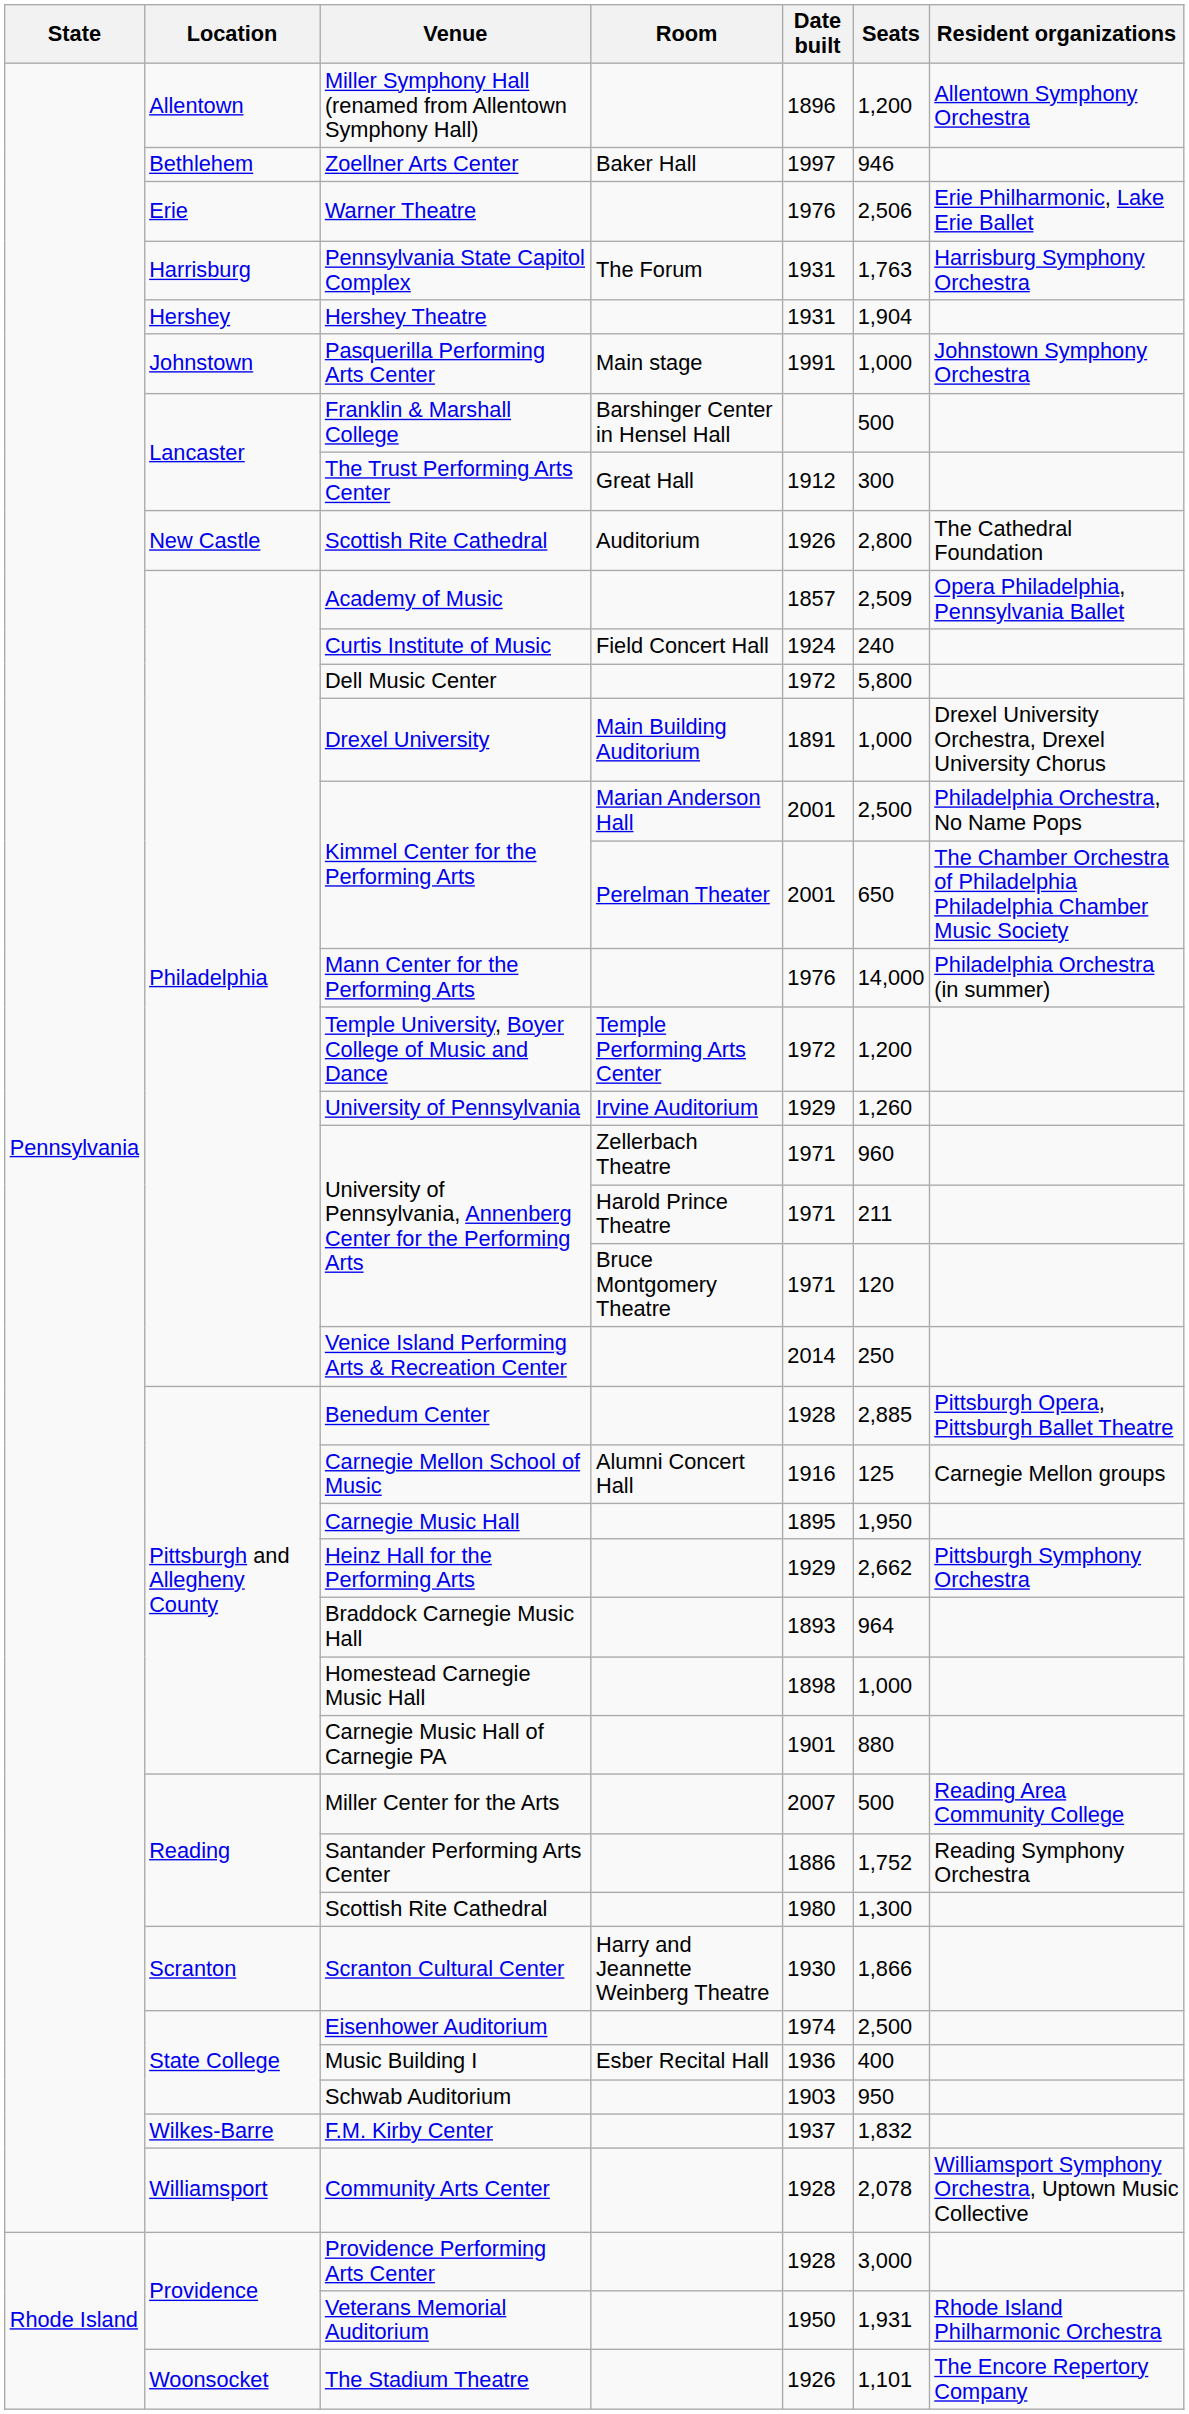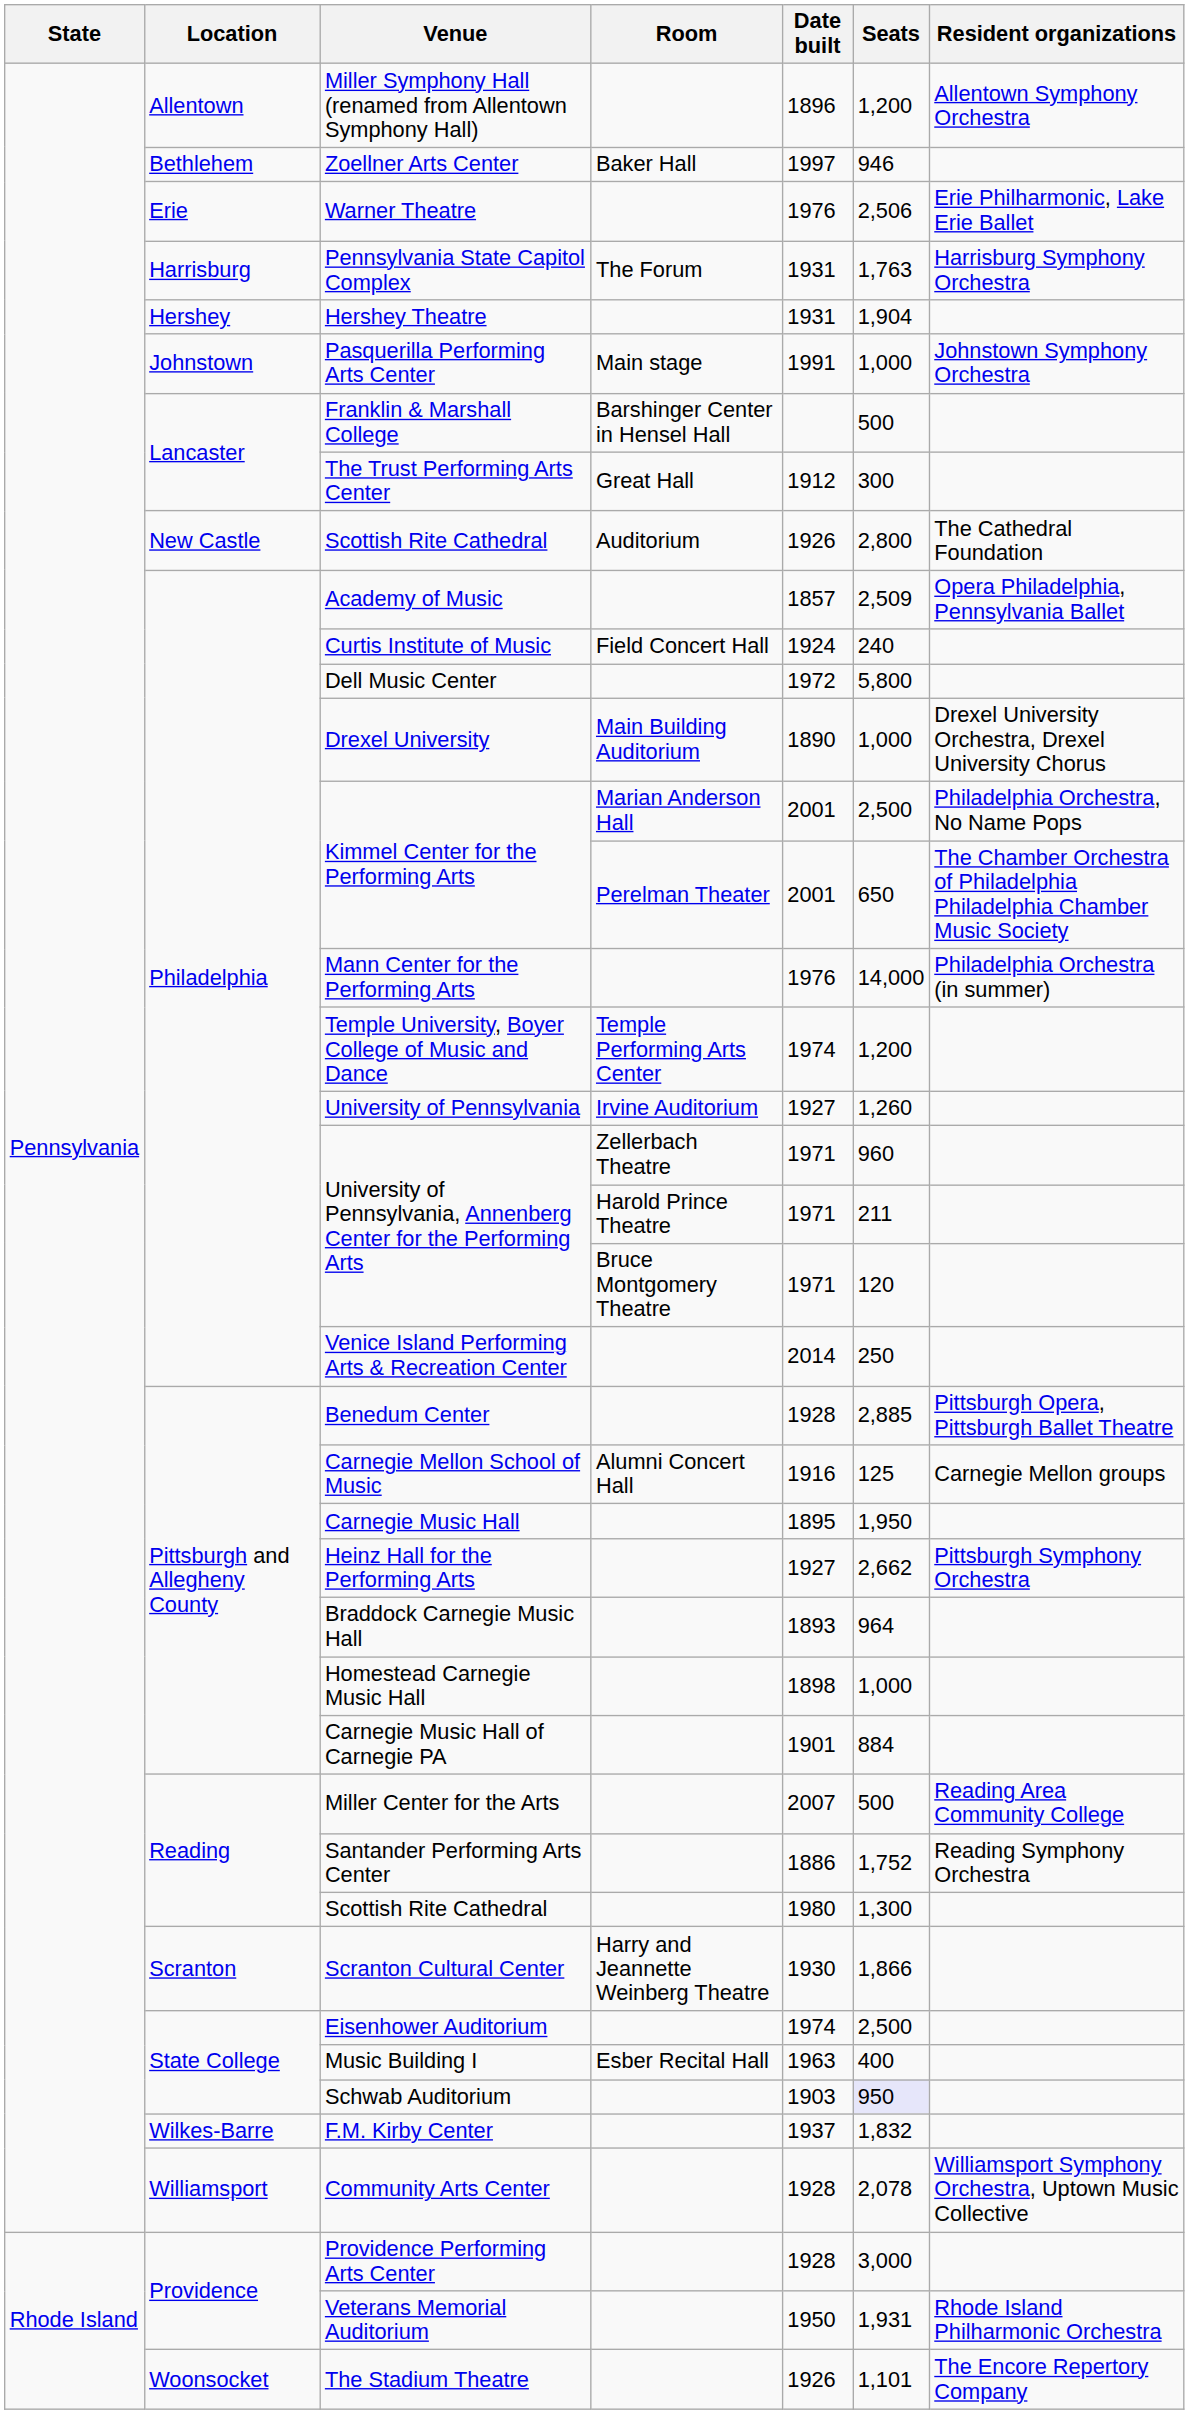Drexel University | Date built: 1891 -> 1890
Temple University, Boyer College of Music and Dance | Date built: 1972 -> 1974
University of Pennsylvania | Date built: 1929 -> 1927
Heinz Hall for the Performing Arts | Date built: 1929 -> 1927
Carnegie Music Hall of Carnegie PA | Seats: 880 -> 884
Music Building I | Date built: 1936 -> 1963
Schwab Auditorium | Seats: no background -> lavender background
